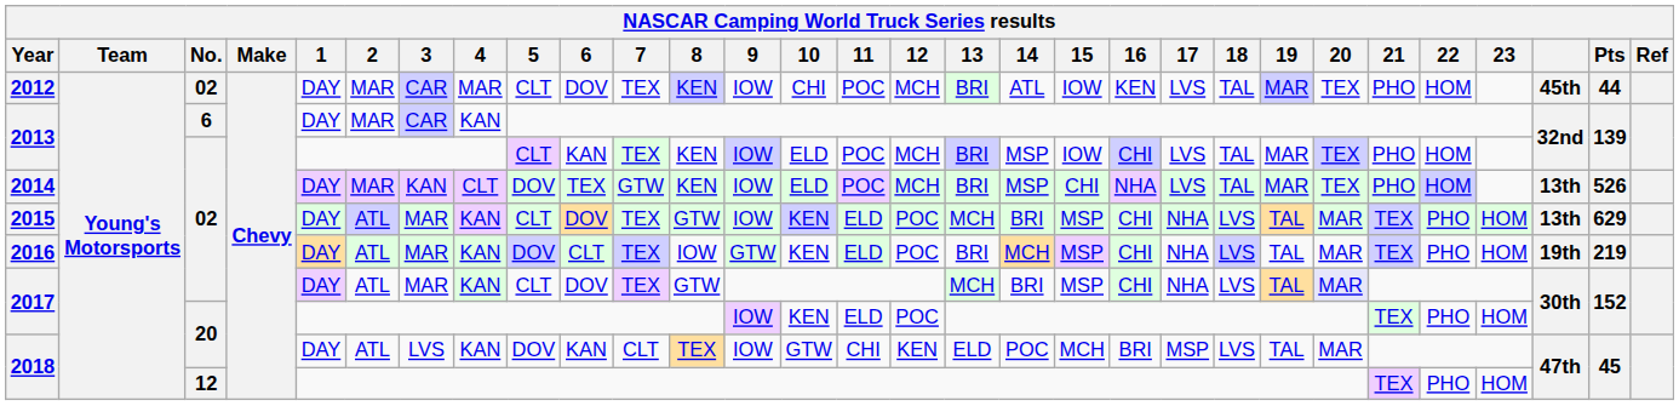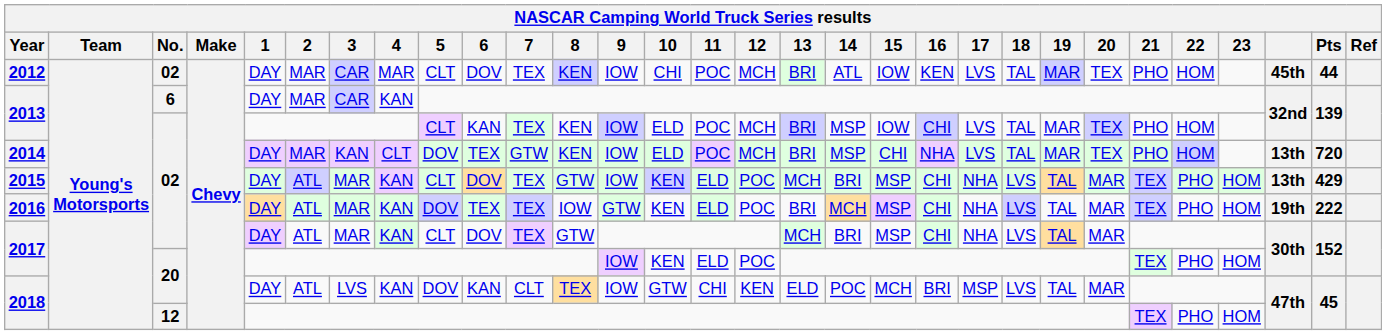2014 | Pts: 526 -> 720
2015 | Pts: 629 -> 429
2016 | 6: CLT -> TEX
2016 | Pts: 219 -> 222
2017 / 02 | 20: lavender background -> no background
